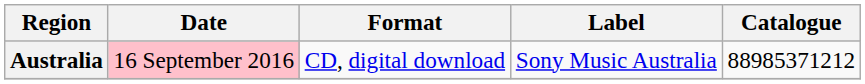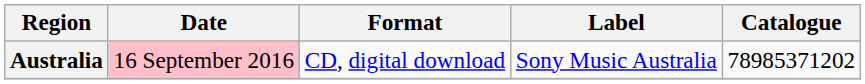Australia | Catalogue: 88985371212 -> 78985371202
